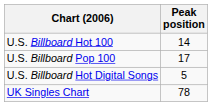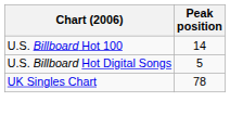- row: U.S. Billboard Pop 100 | 17
